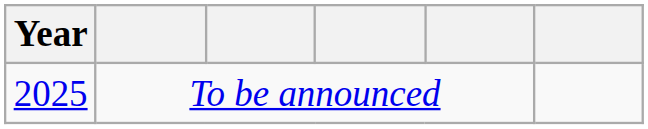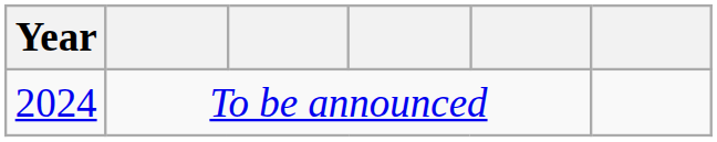To be announced | Year: 2025 -> 2024
